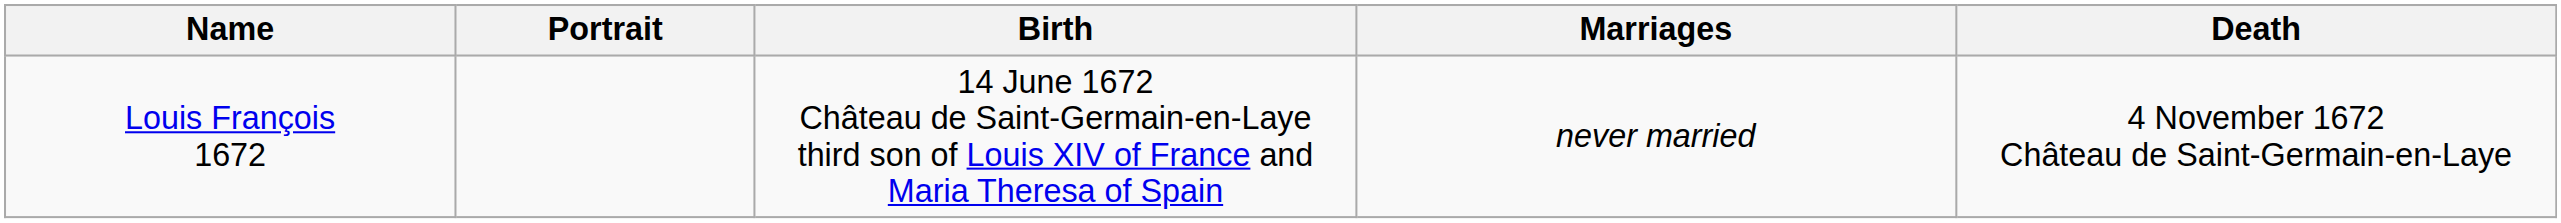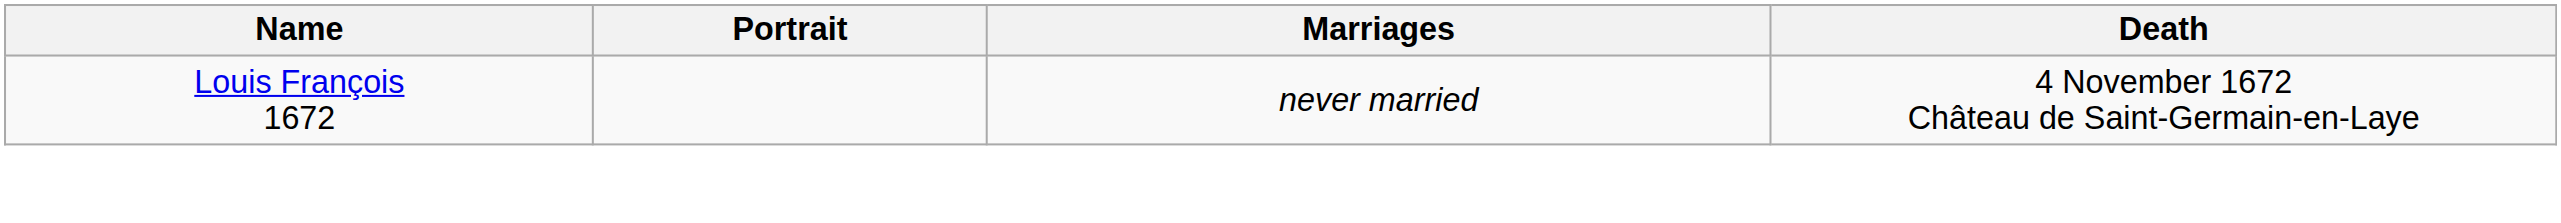- column: Birth | 14 June 1672 Château de Saint-Germain-en-Laye third son of Louis XIV of France and Maria Theresa of Spain
